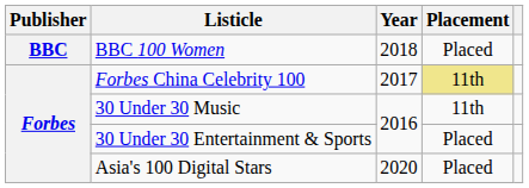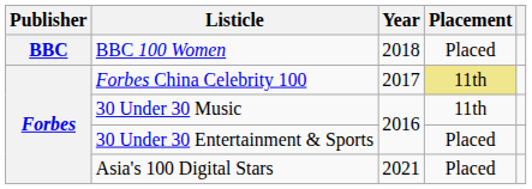Asia's 100 Digital Stars | Year: 2020 -> 2021
